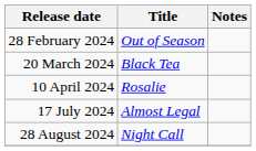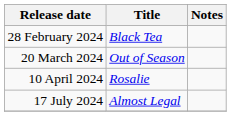28 February 2024 | Title: Out of Season -> Black Tea
20 March 2024 | Title: Black Tea -> Out of Season
- row: 28 August 2024 | Night Call
